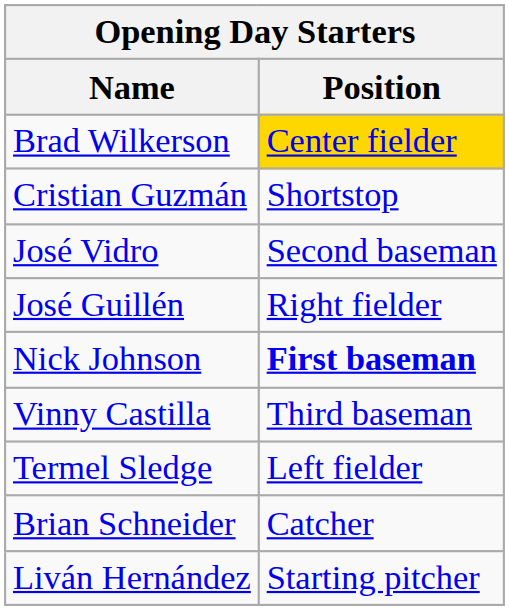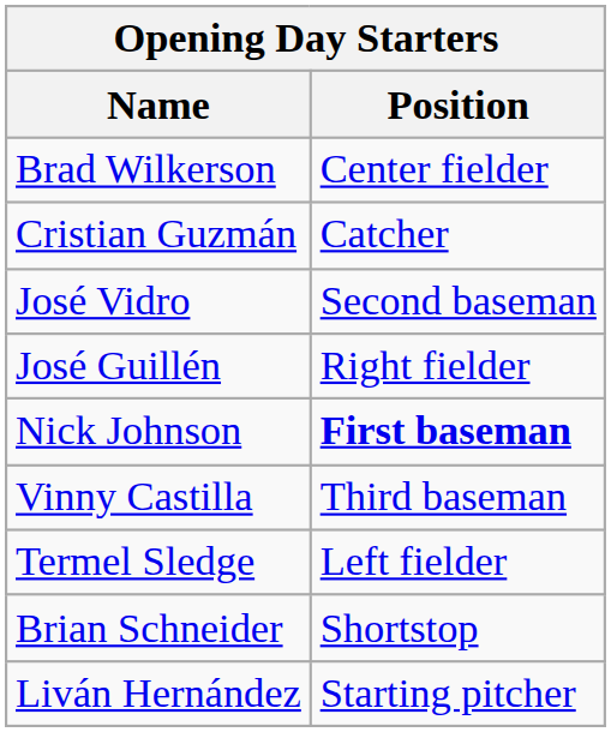Brad Wilkerson | Position: gold background -> no background
Cristian Guzmán | Position: Shortstop -> Catcher
Brian Schneider | Position: Catcher -> Shortstop
